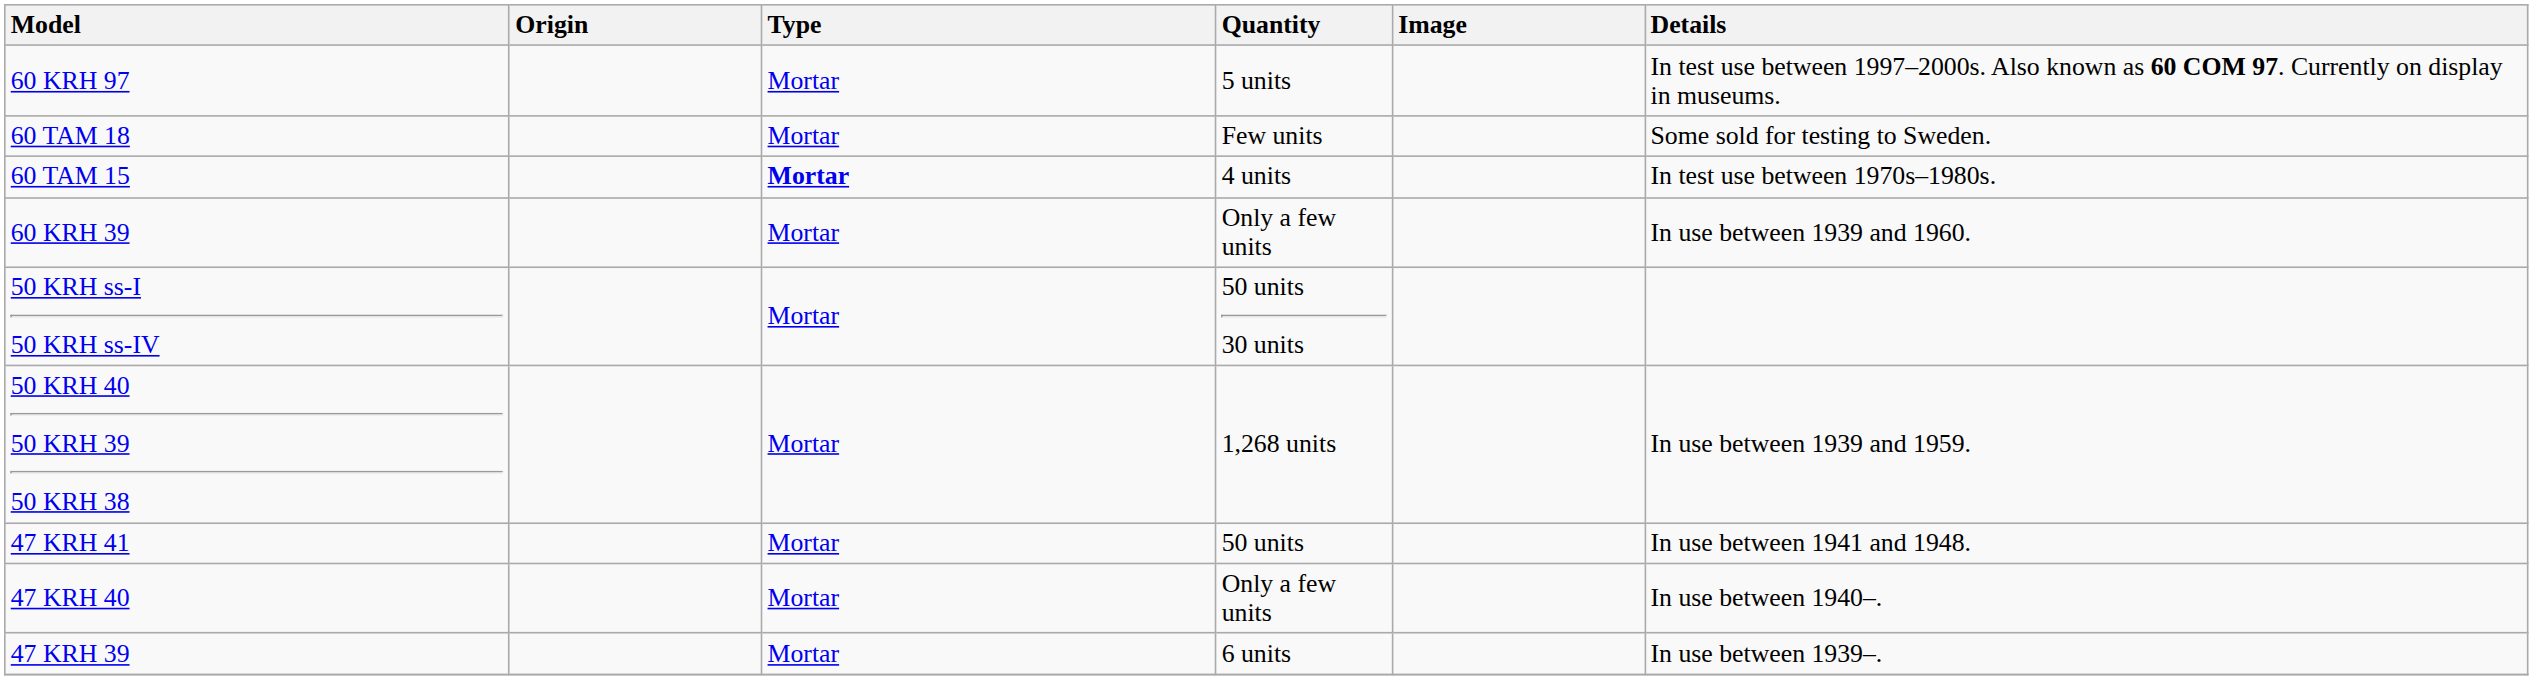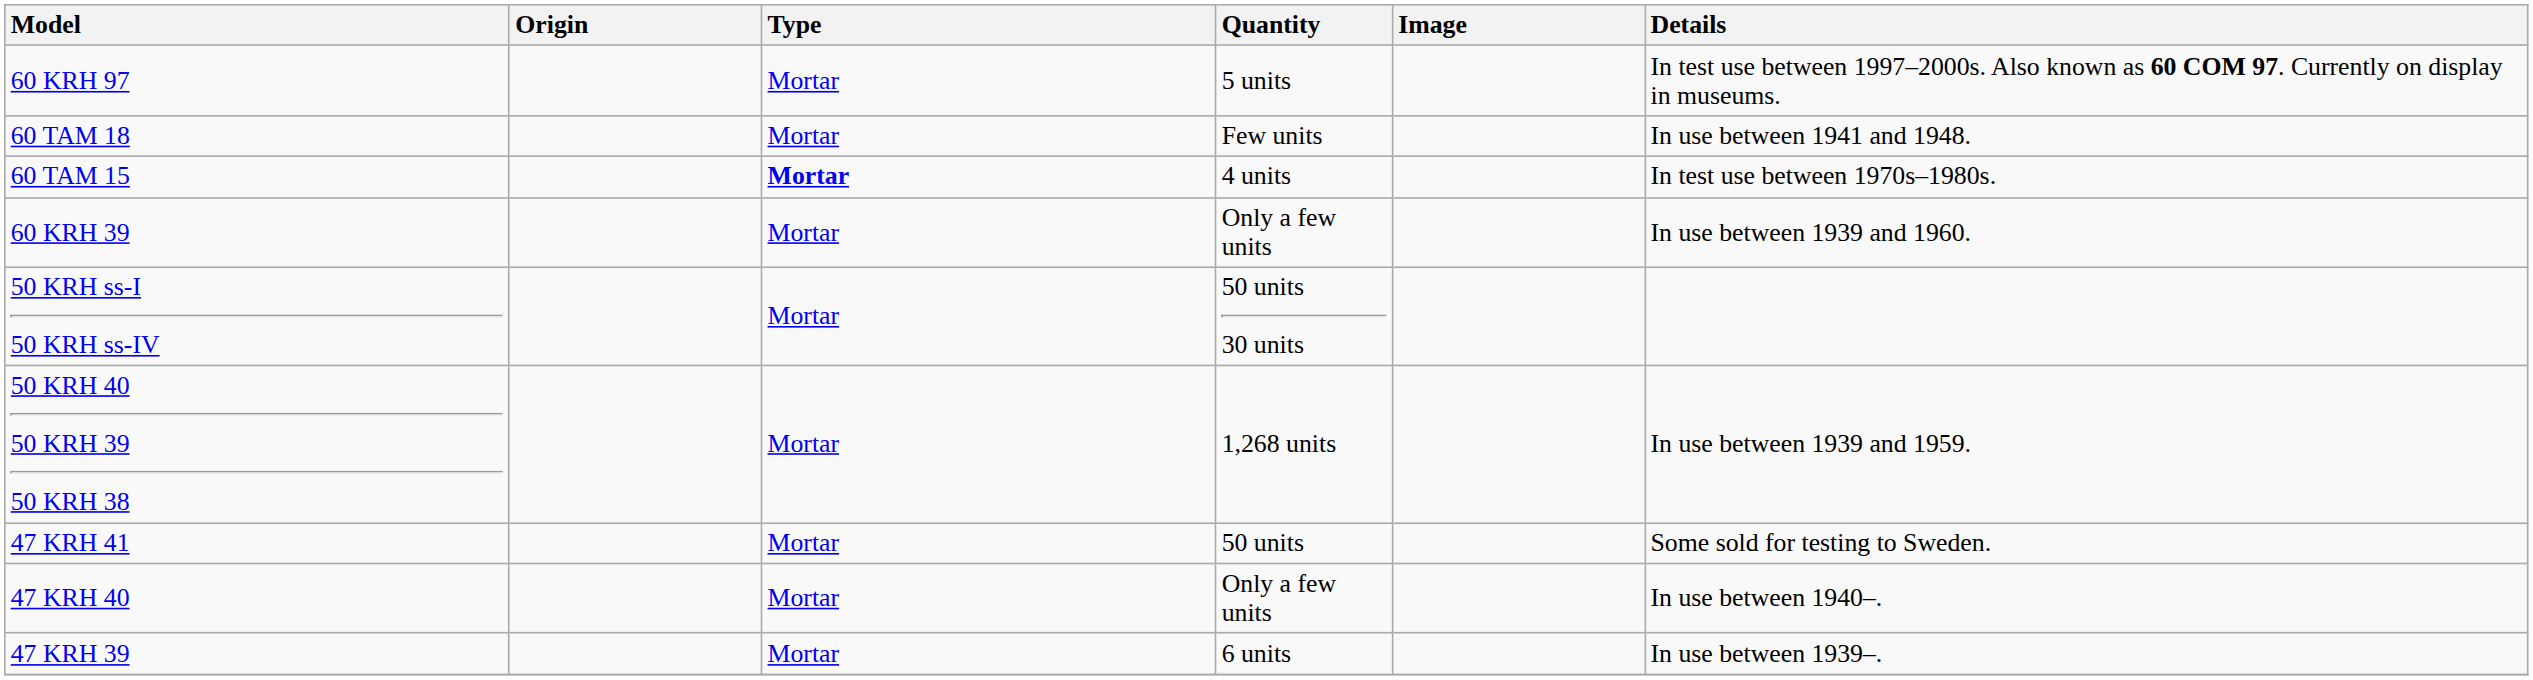60 TAM 18 | Details: Some sold for testing to Sweden. -> In use between 1941 and 1948.
47 KRH 41 | Details: In use between 1941 and 1948. -> Some sold for testing to Sweden.
